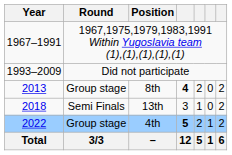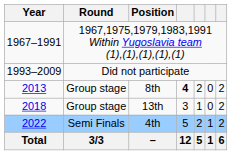13th | Round: Semi Finals -> Group stage
4th | Round: Group stage -> Semi Finals
4th | column 4: bold -> normal
